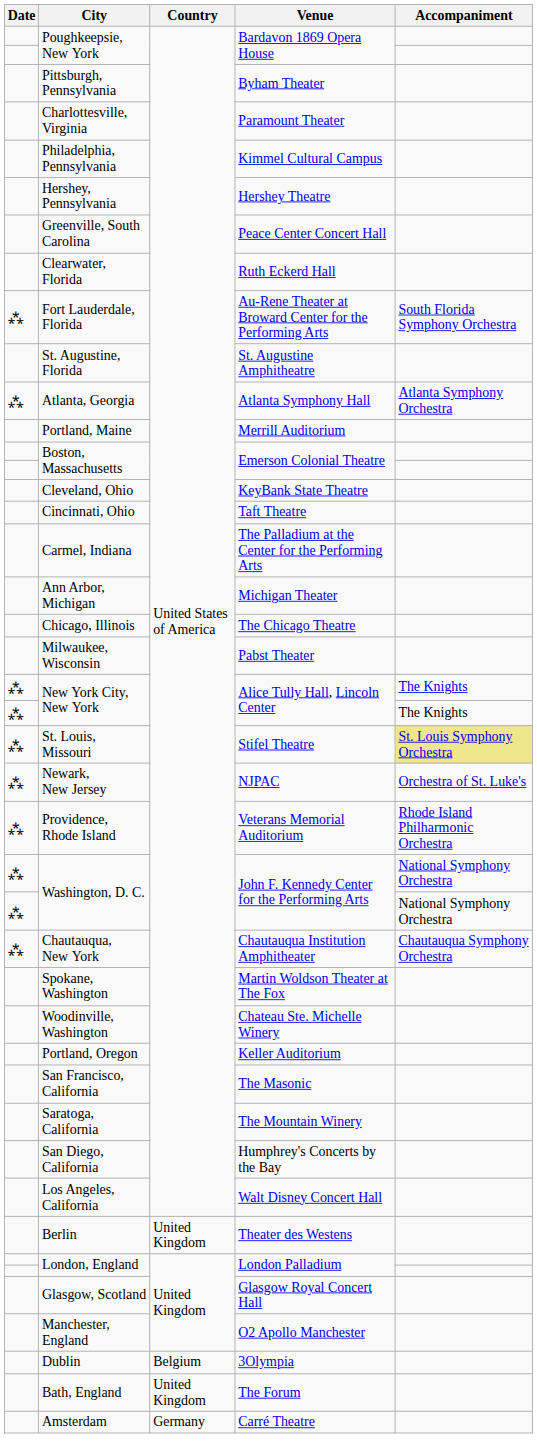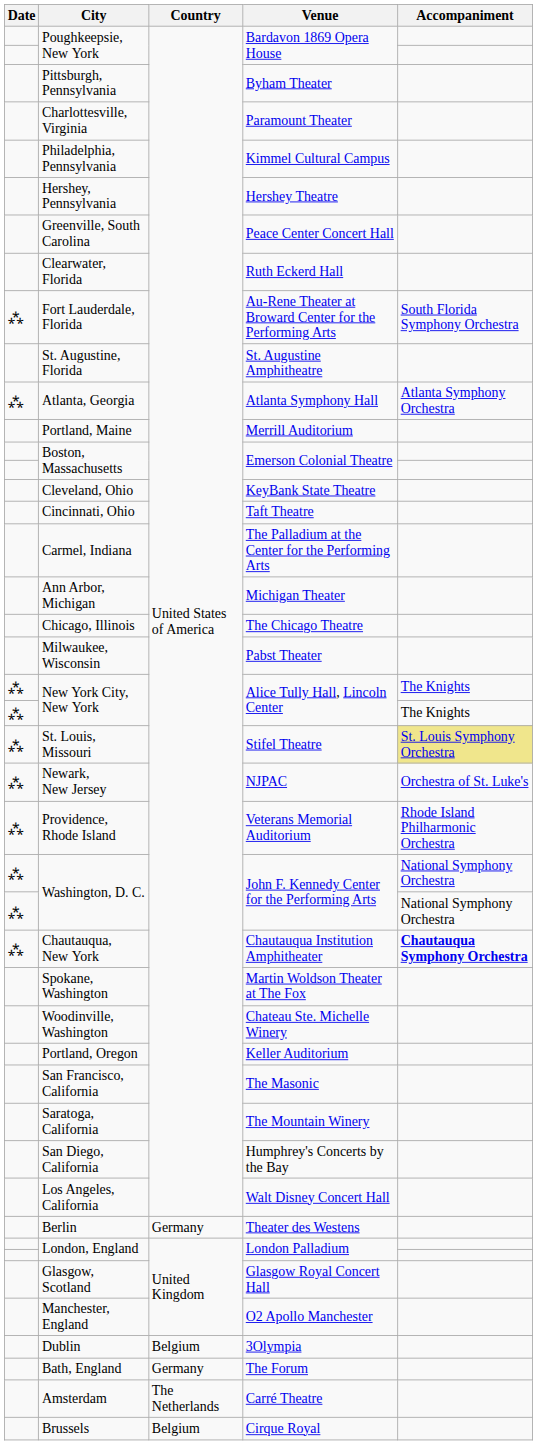Chautauqua, New York | Accompaniment: normal -> bold
Berlin | Country: United Kingdom -> Germany
Bath, England | Country: United Kingdom -> Germany
Amsterdam | Country: Germany -> The Netherlands
+ row: Brussels | Belgium | Cirque Royal
